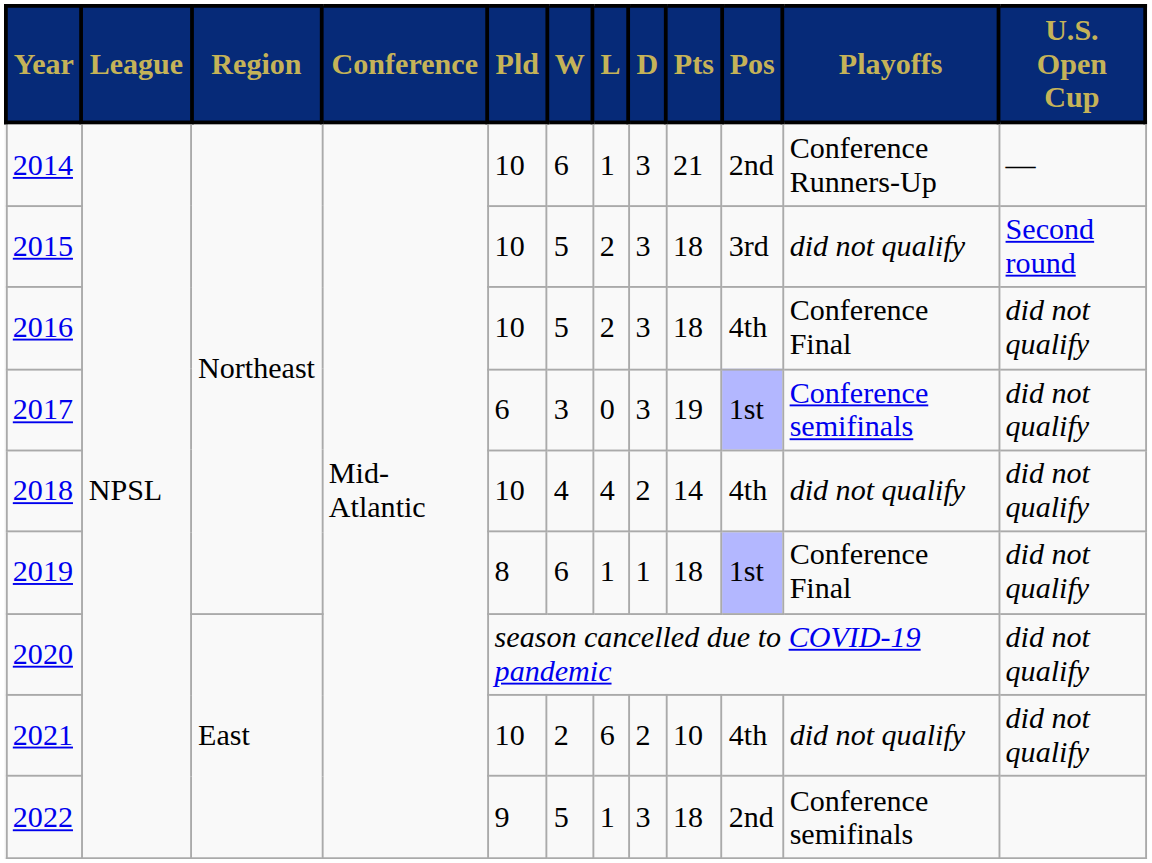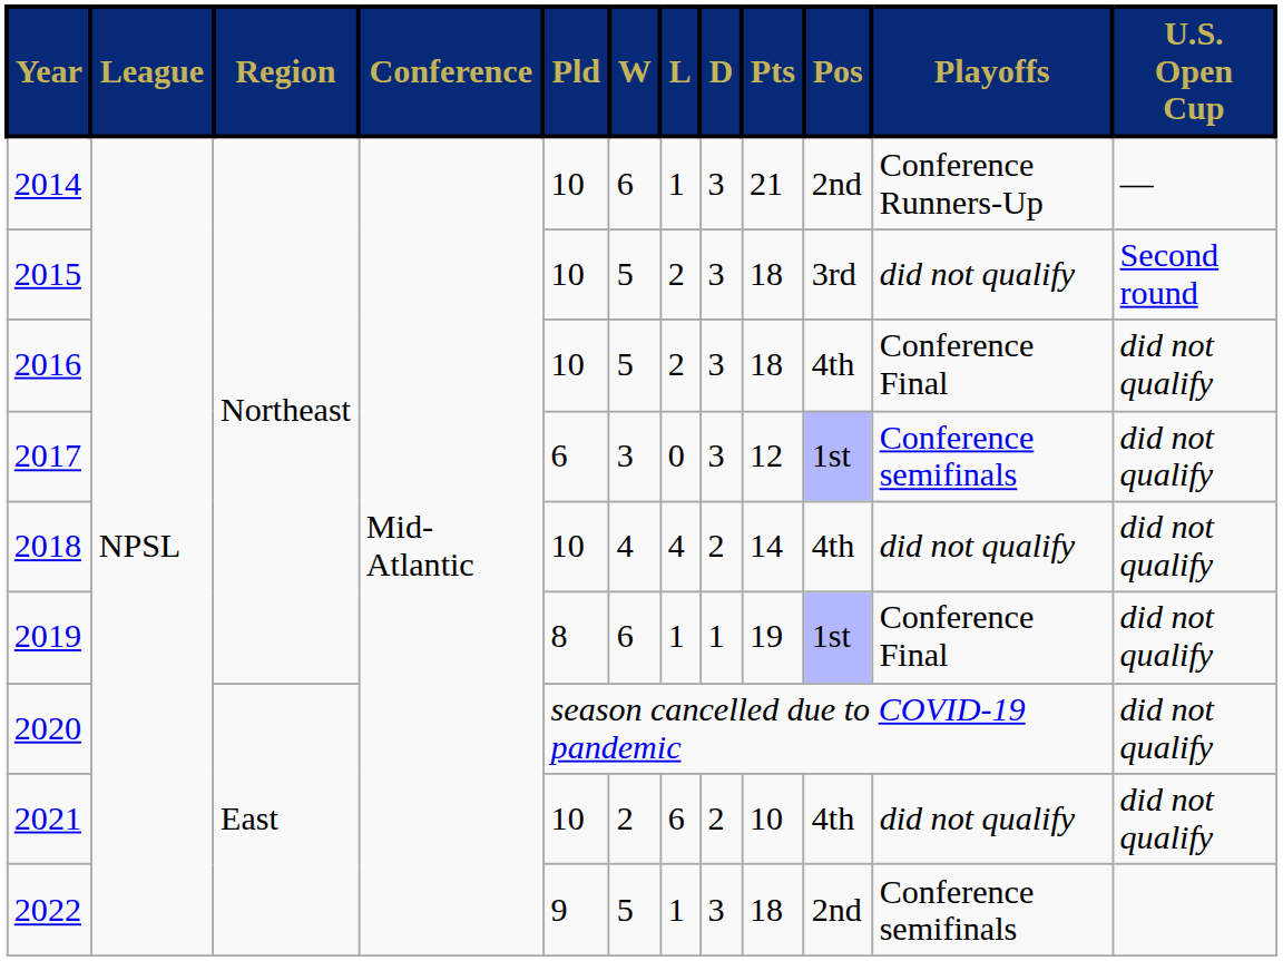2017 | Pts: 19 -> 12
2019 | Pts: 18 -> 19
